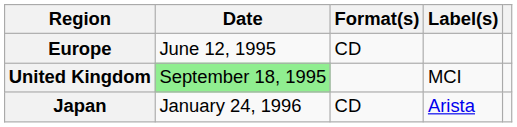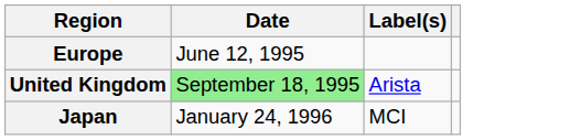- column: Format(s) | CD | CD
United Kingdom | Label(s): MCI -> Arista
Japan | Label(s): Arista -> MCI
